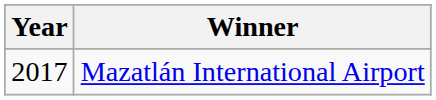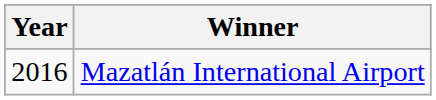Mazatlán International Airport | Year: 2017 -> 2016
